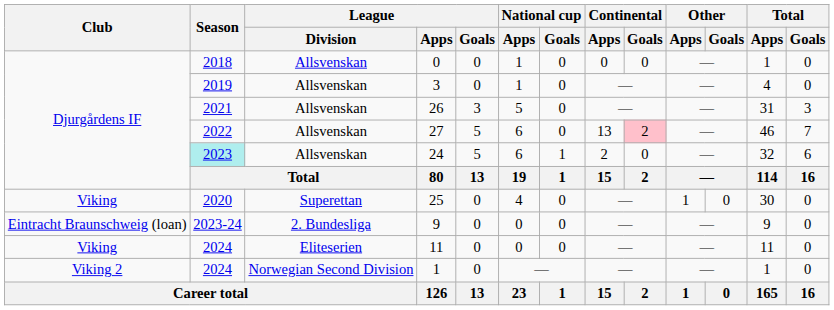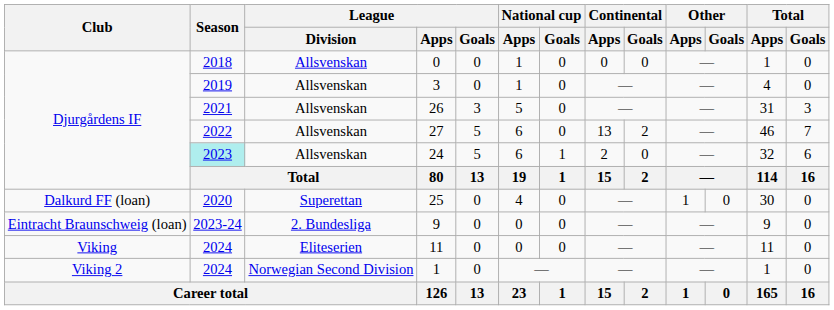27 | Continental / Goals: pink background -> no background
25 | Club: Viking -> Dalkurd FF (loan)
